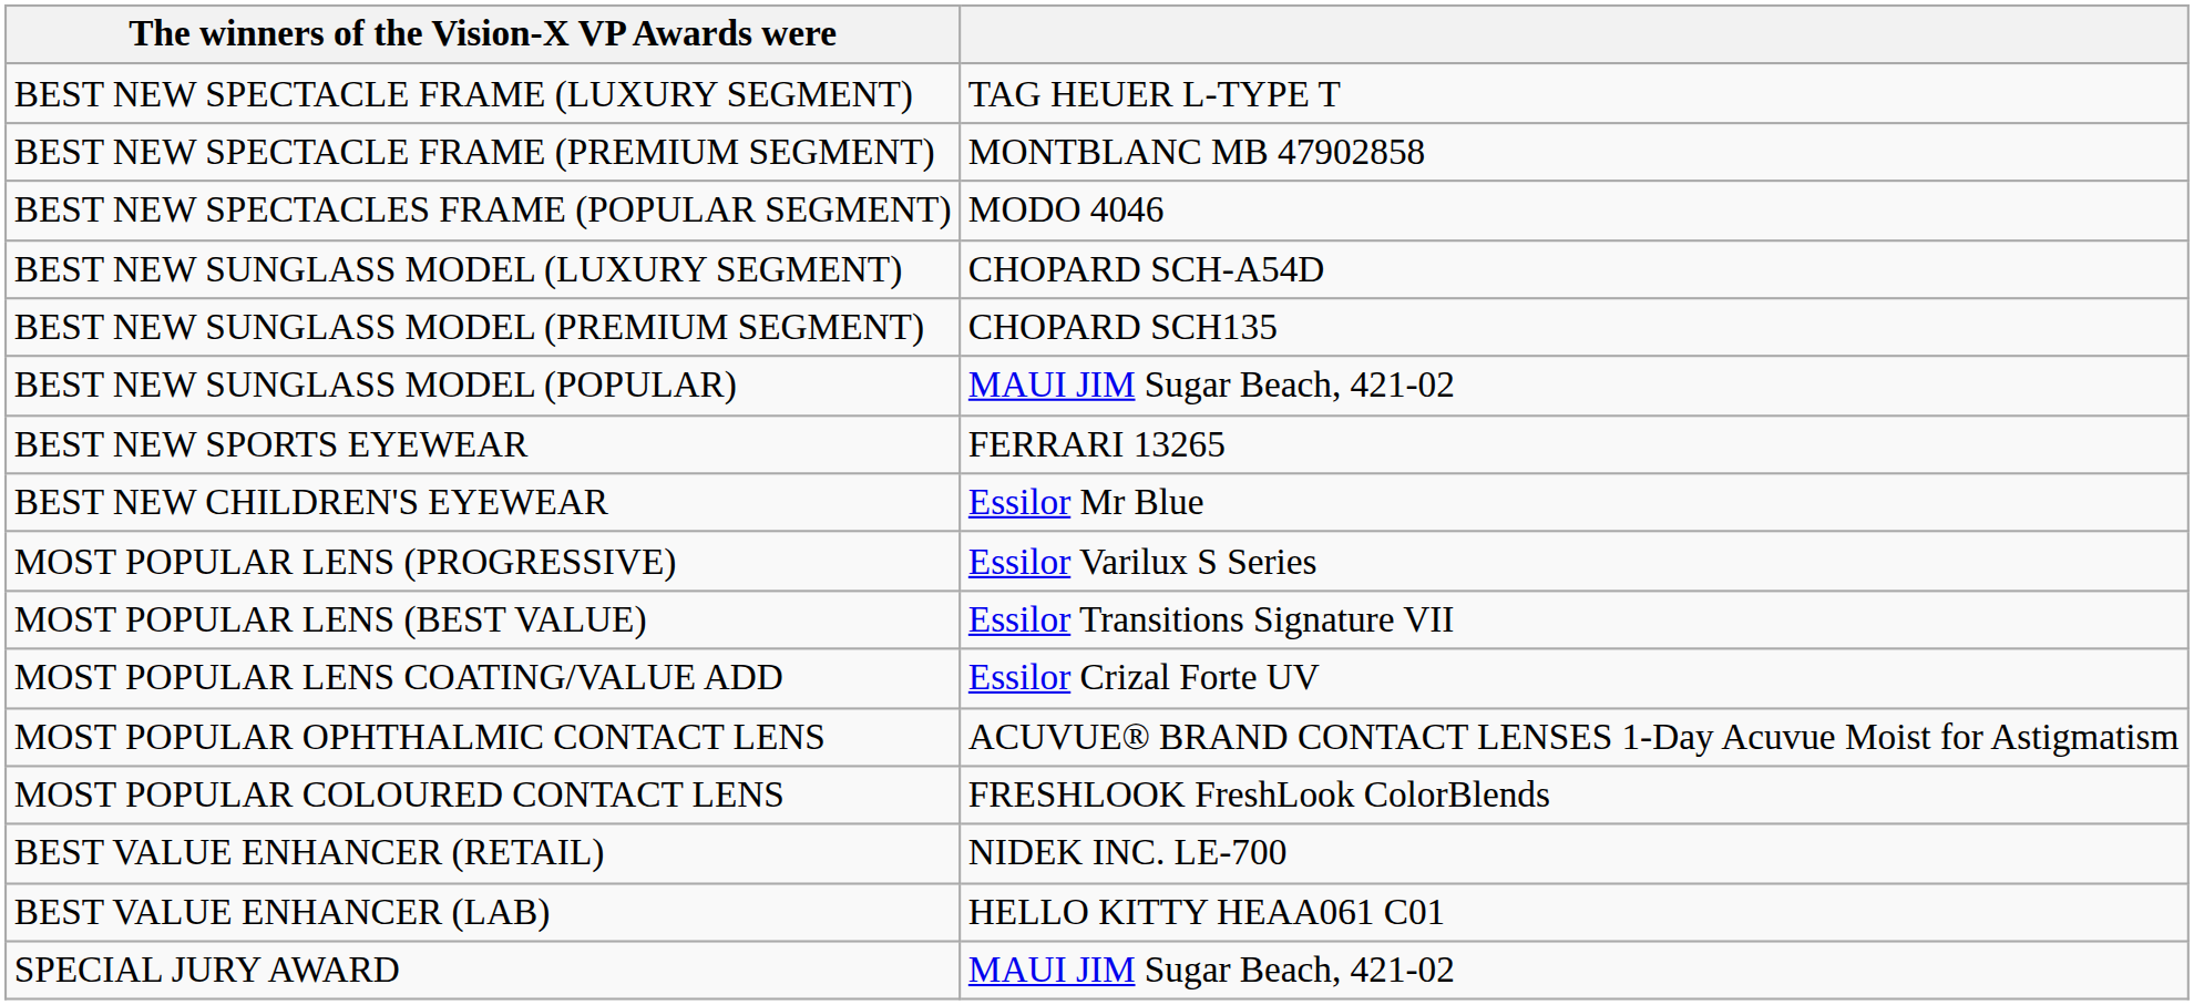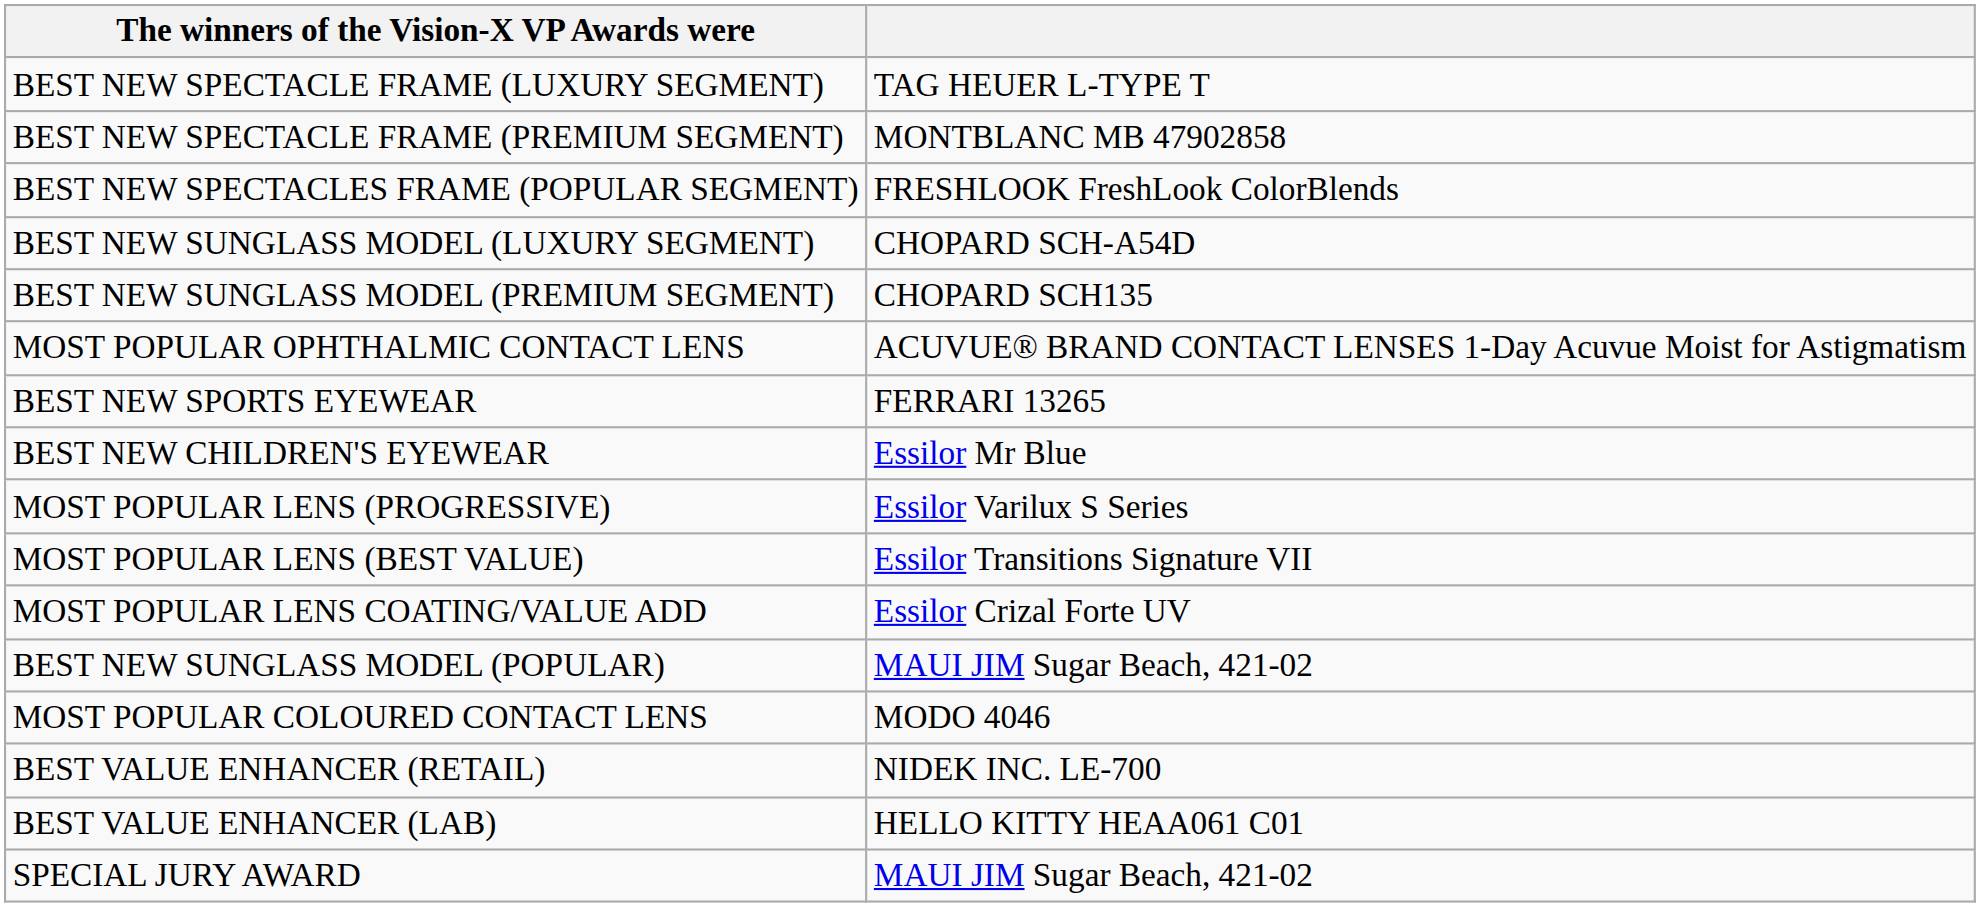BEST NEW SPECTACLES FRAME (POPULAR SEGMENT) | column 2: MODO 4046 -> FRESHLOOK FreshLook ColorBlends
rows swapped: BEST NEW SUNGLASS MODEL (POPULAR) <-> MOST POPULAR OPHTHALMIC CONTACT LENS
MOST POPULAR COLOURED CONTACT LENS | column 2: FRESHLOOK FreshLook ColorBlends -> MODO 4046
